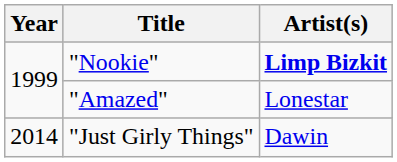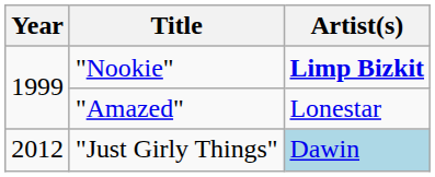"Just Girly Things" | Year: 2014 -> 2012
"Just Girly Things" | Artist(s): no background -> lightblue background
